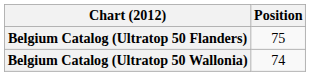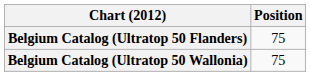Belgium Catalog (Ultratop 50 Wallonia) | Position: 74 -> 75
